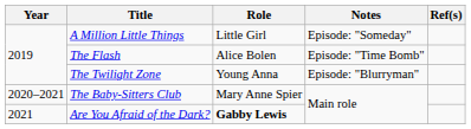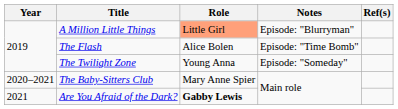A Million Little Things | Role: no background -> lightsalmon background
A Million Little Things | Notes: Episode: "Someday" -> Episode: "Blurryman"
The Twilight Zone | Notes: Episode: "Blurryman" -> Episode: "Someday"
